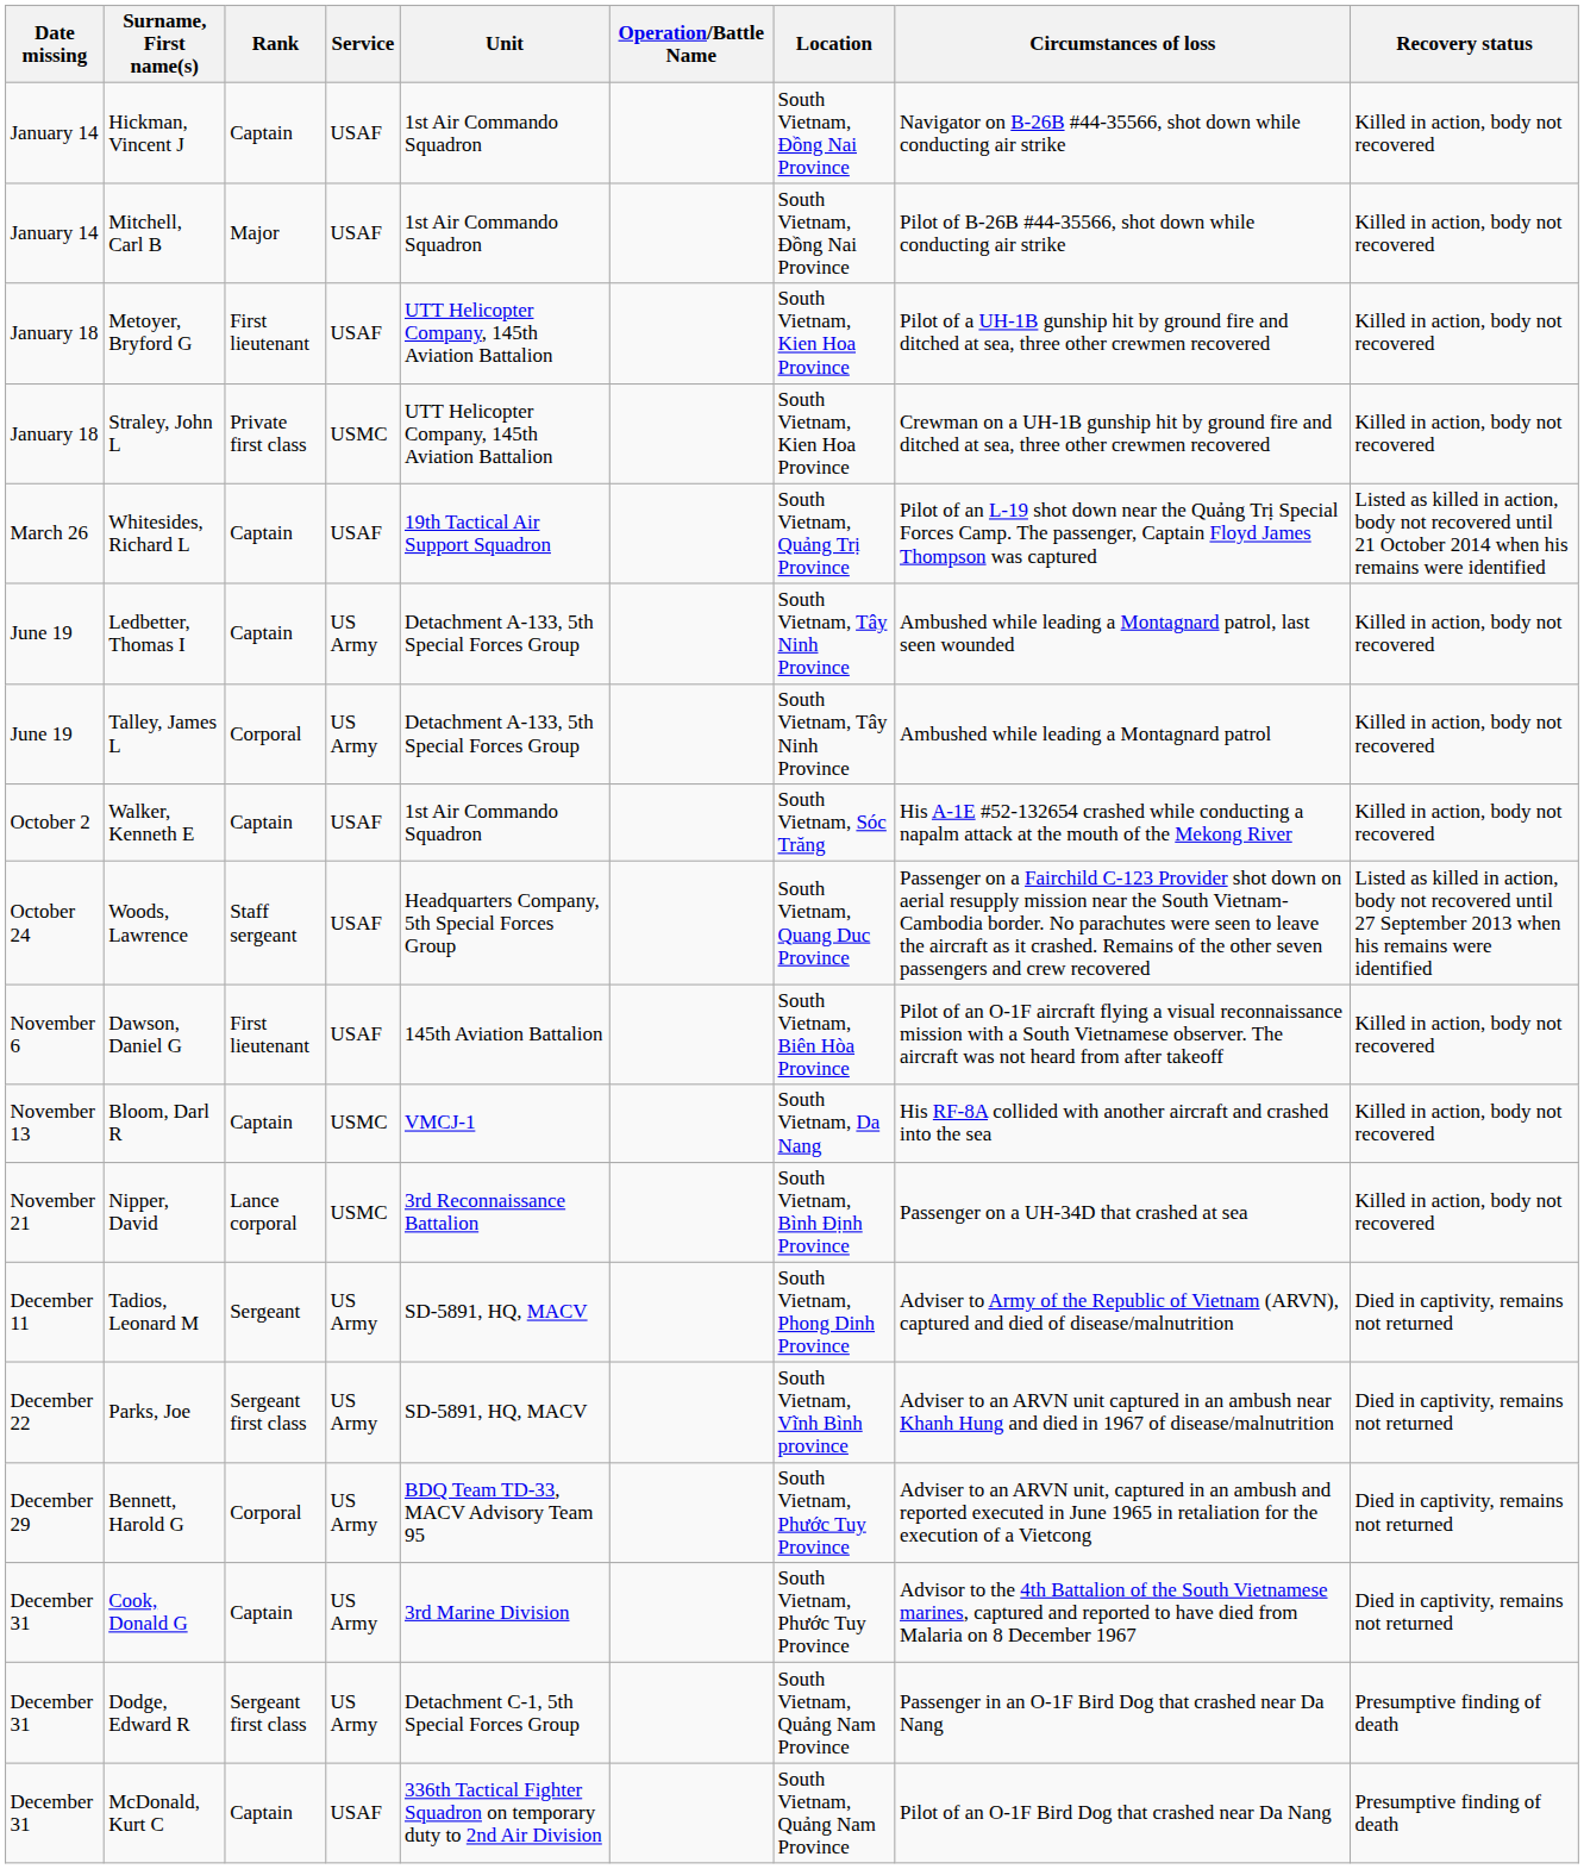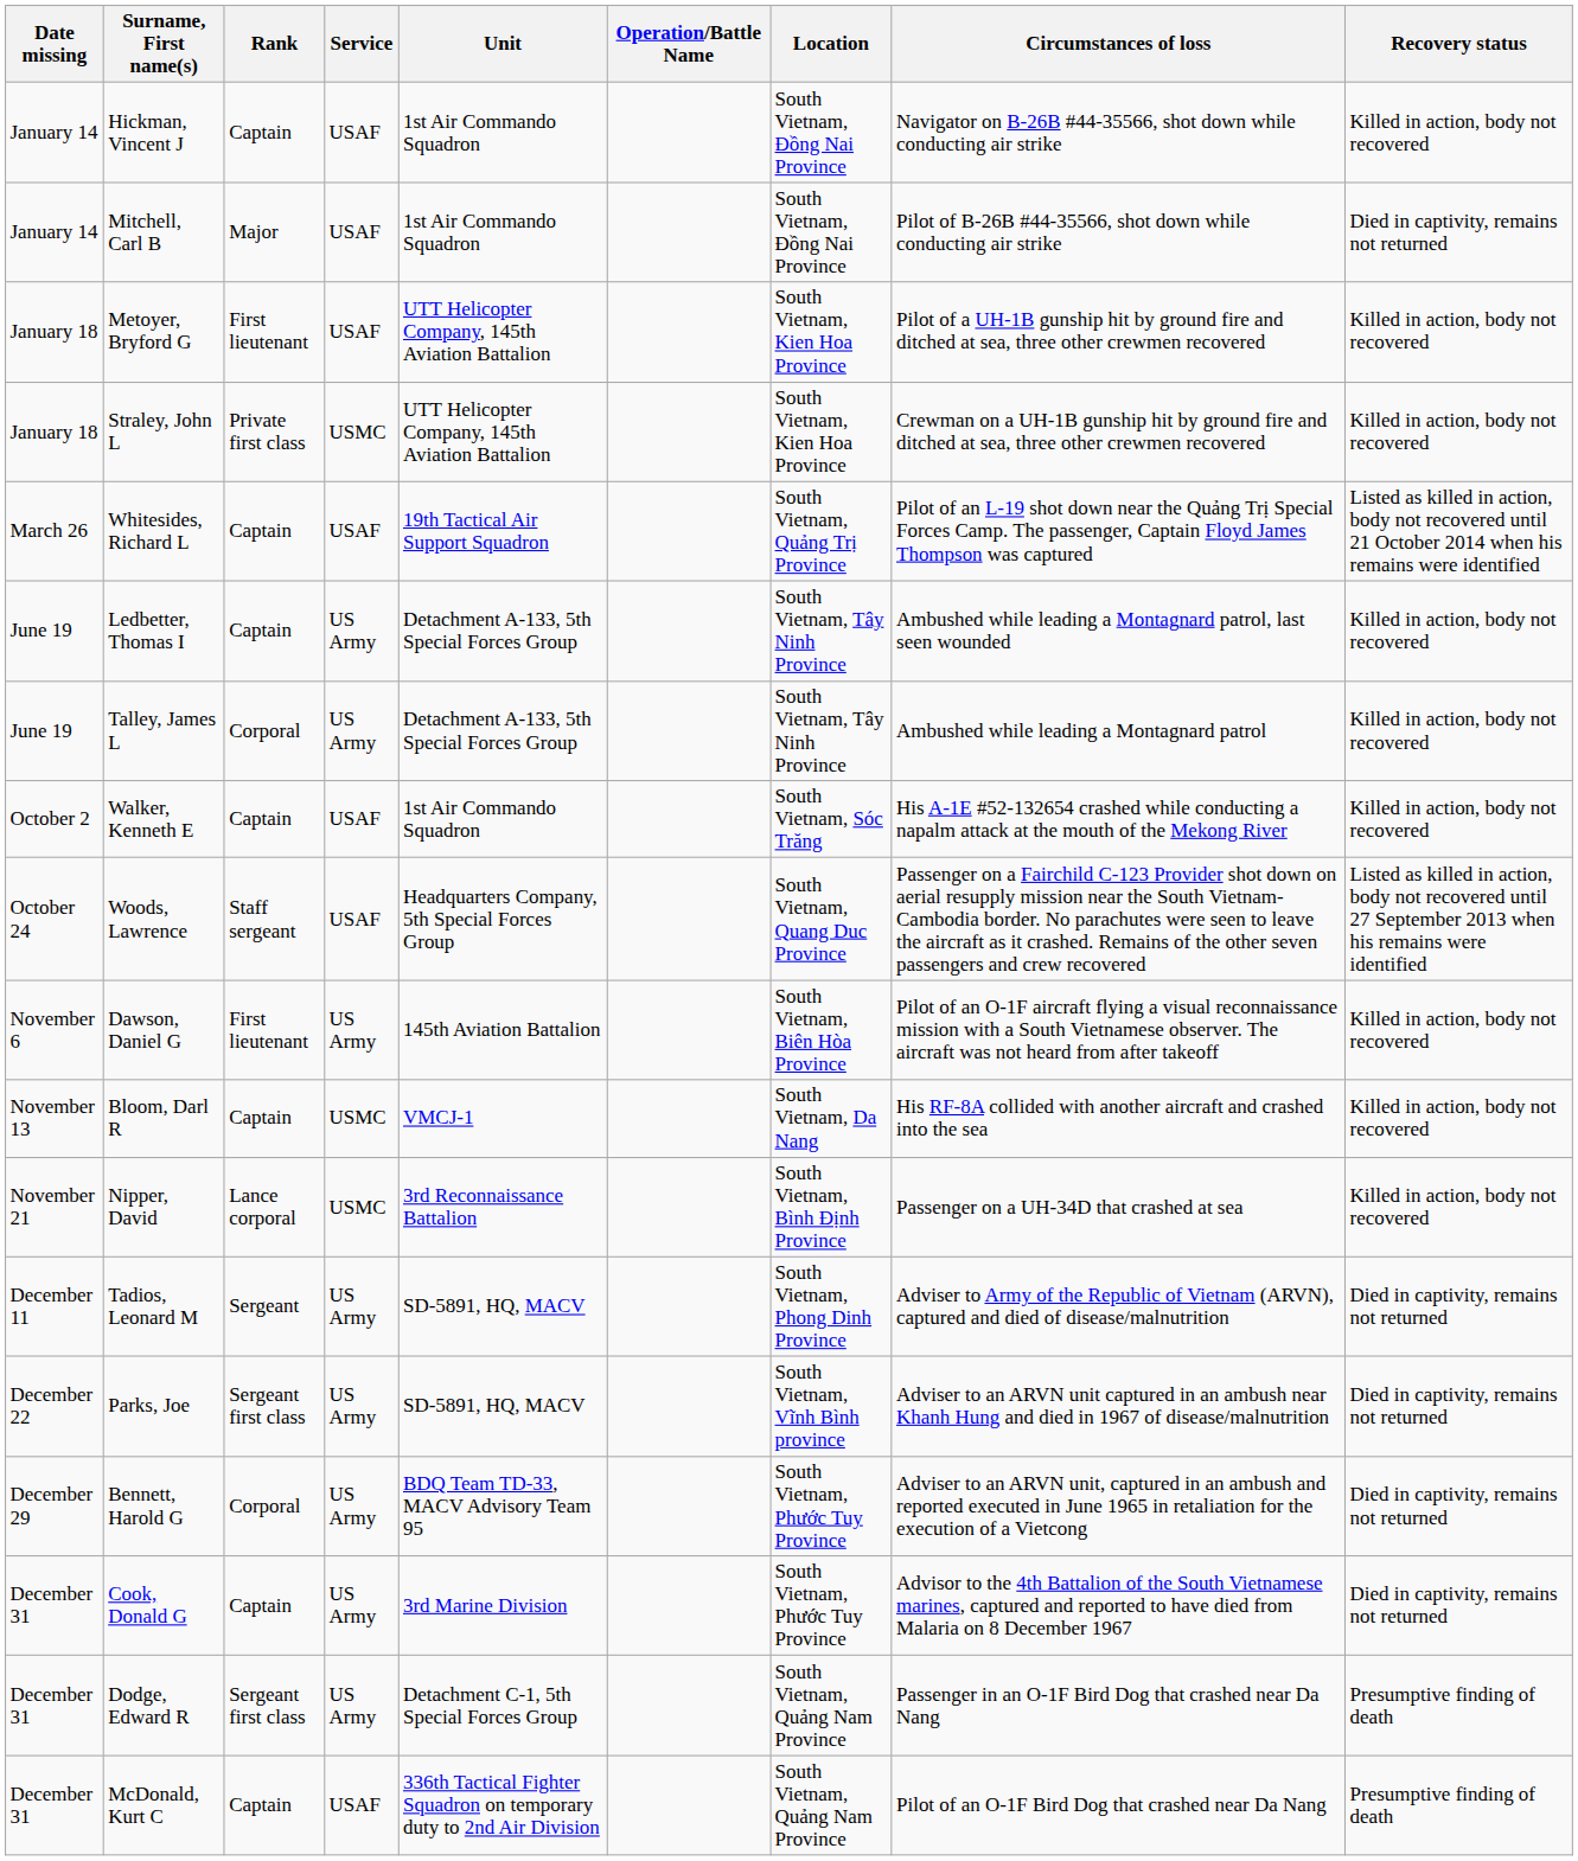Mitchell, Carl B | Recovery status: Killed in action, body not recovered -> Died in captivity, remains not returned
Dawson, Daniel G | Service: USAF -> US Army
